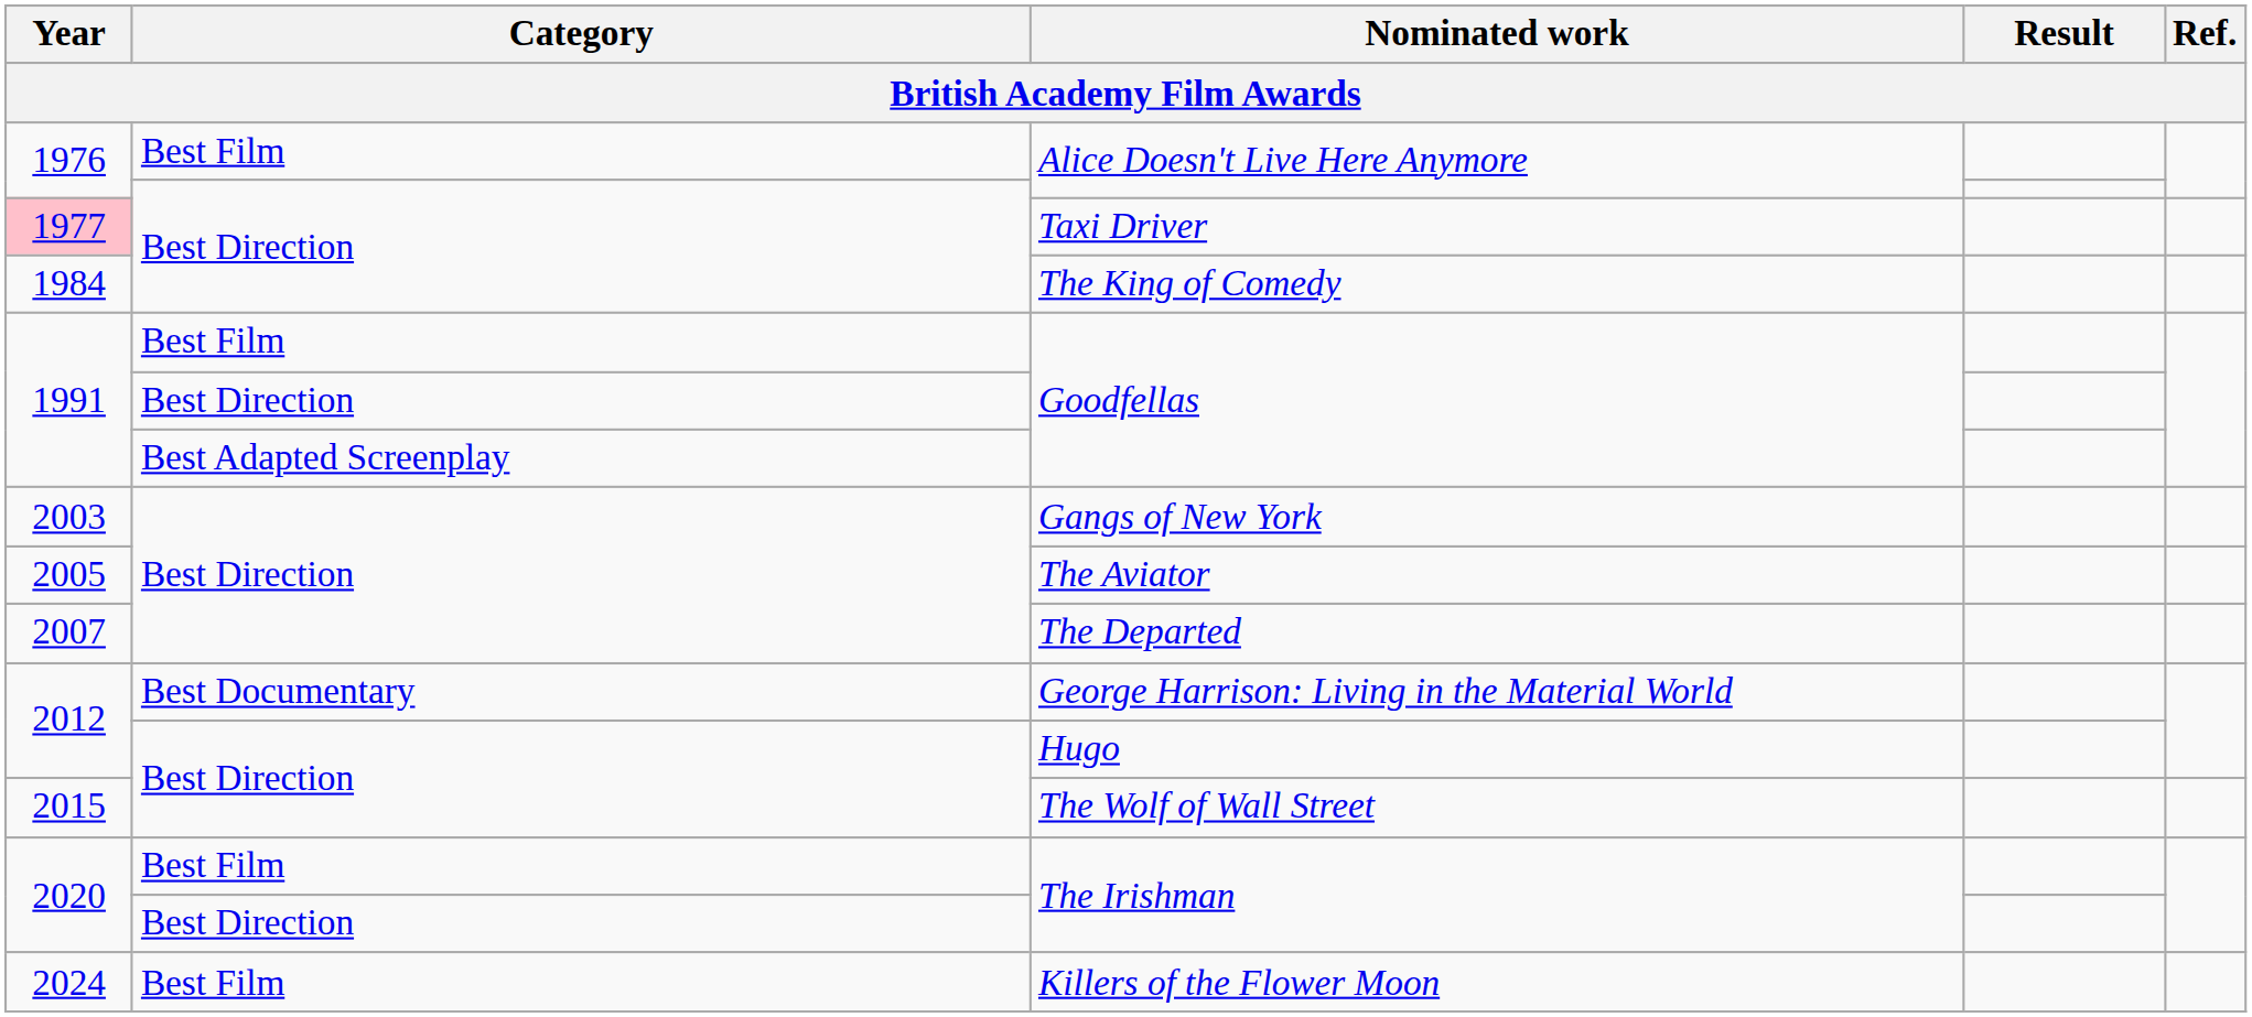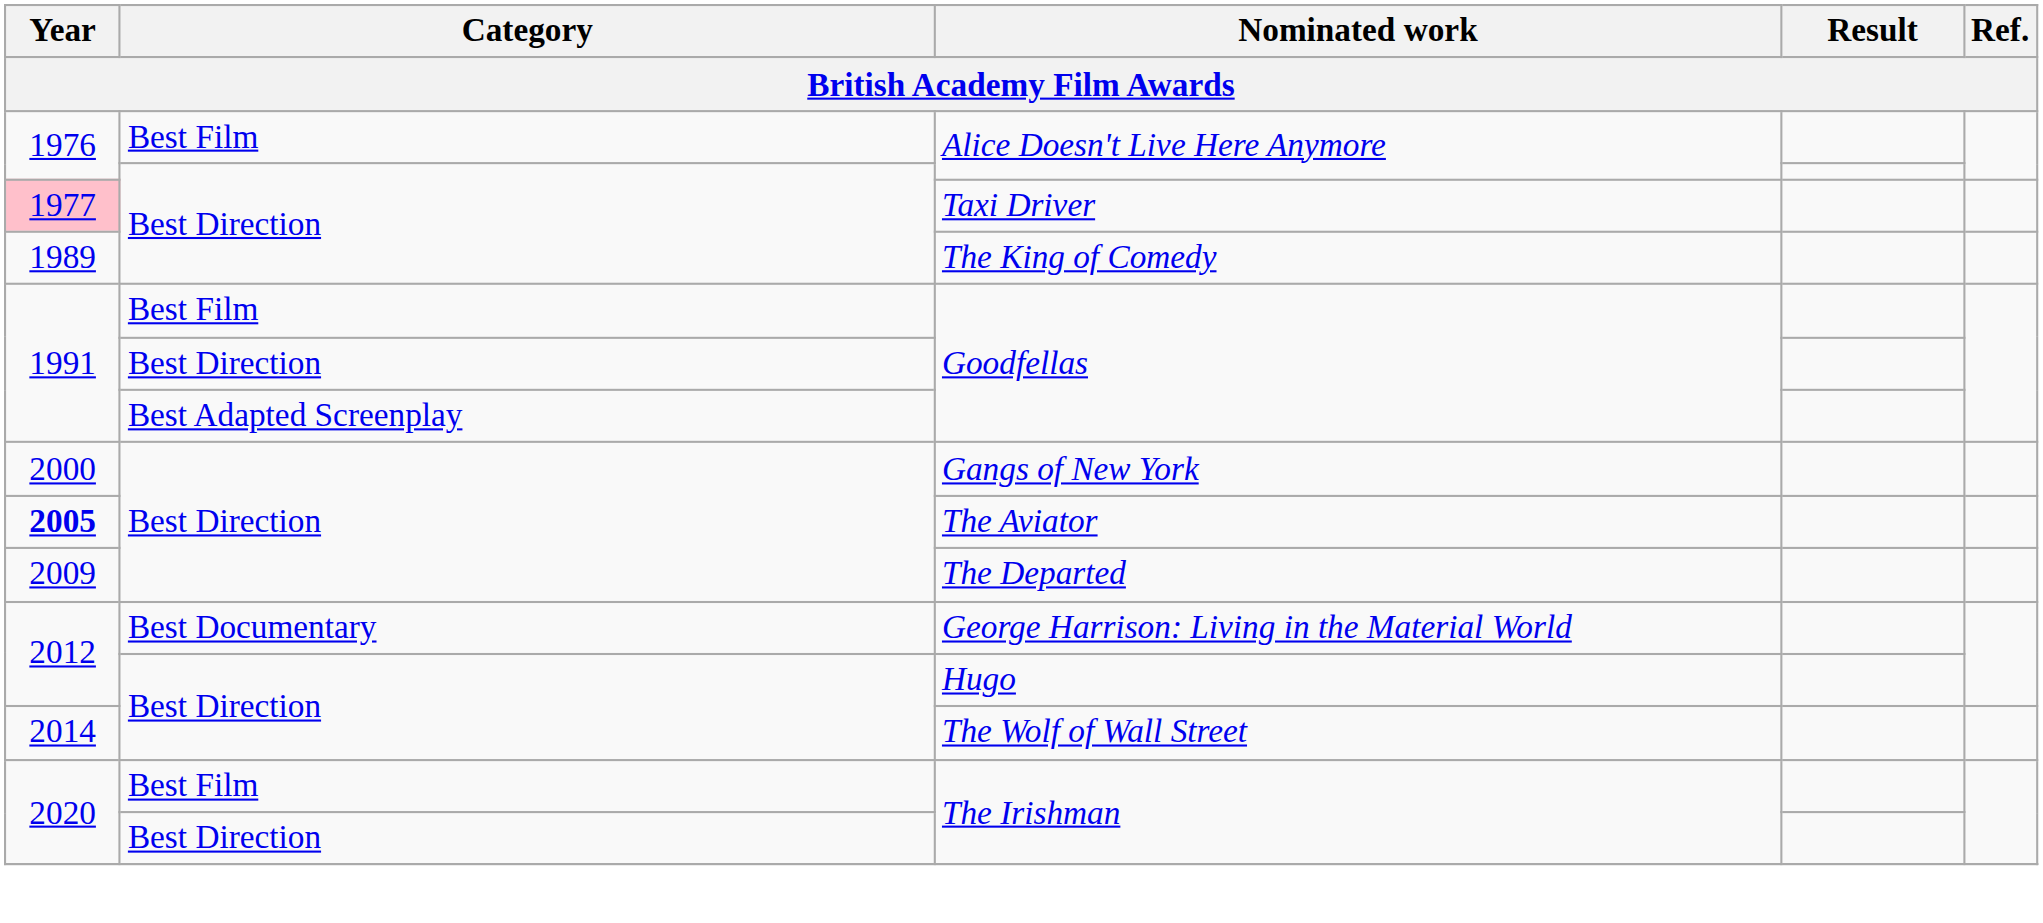The King of Comedy | Year: 1984 -> 1989
Gangs of New York | Year: 2003 -> 2000
The Aviator | Year: normal -> bold
The Departed | Year: 2007 -> 2009
The Wolf of Wall Street | Year: 2015 -> 2014
- row: 2024 | Best Film | Killers of the Flower Moon
